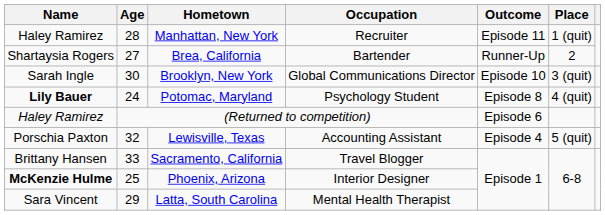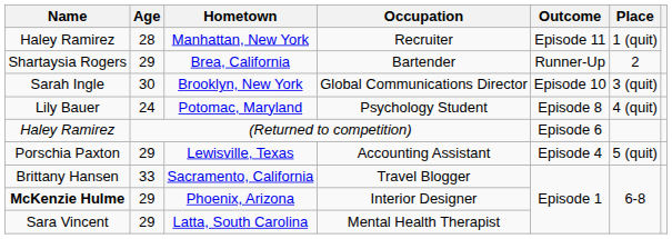Brea, California | Age: 27 -> 29
Potomac, Maryland | Name: bold -> normal
Lewisville, Texas | Age: 32 -> 29
Phoenix, Arizona | Age: 25 -> 29
